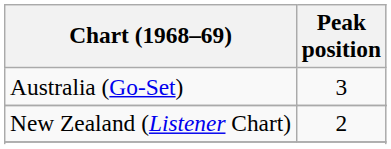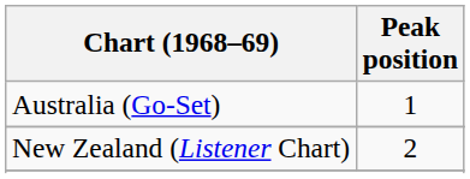Australia (Go-Set) | Peak position: 3 -> 1
